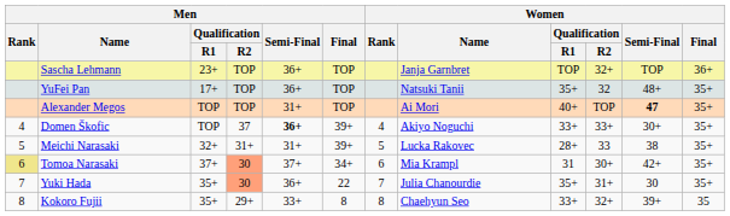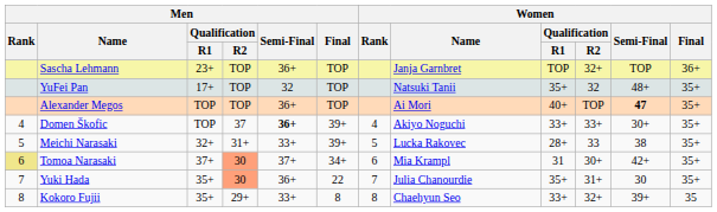YuFei Pan | Men / Semi-Final: 36+ -> 32
Alexander Megos | Men / Semi-Final: 31+ -> 36+
Meichi Narasaki | Men / Semi-Final: 31+ -> 33+
